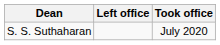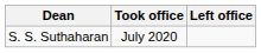columns swapped: Took office <-> Left office
